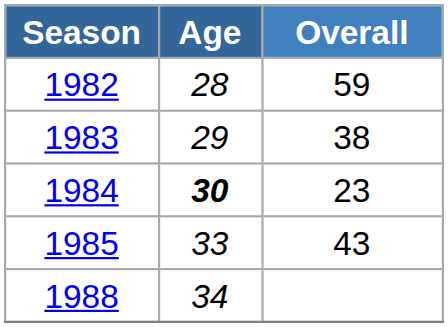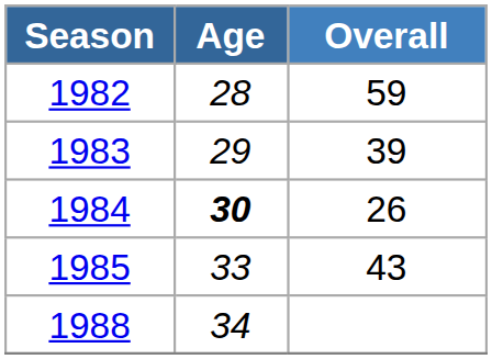1983 | Overall: 38 -> 39
1984 | Overall: 23 -> 26
